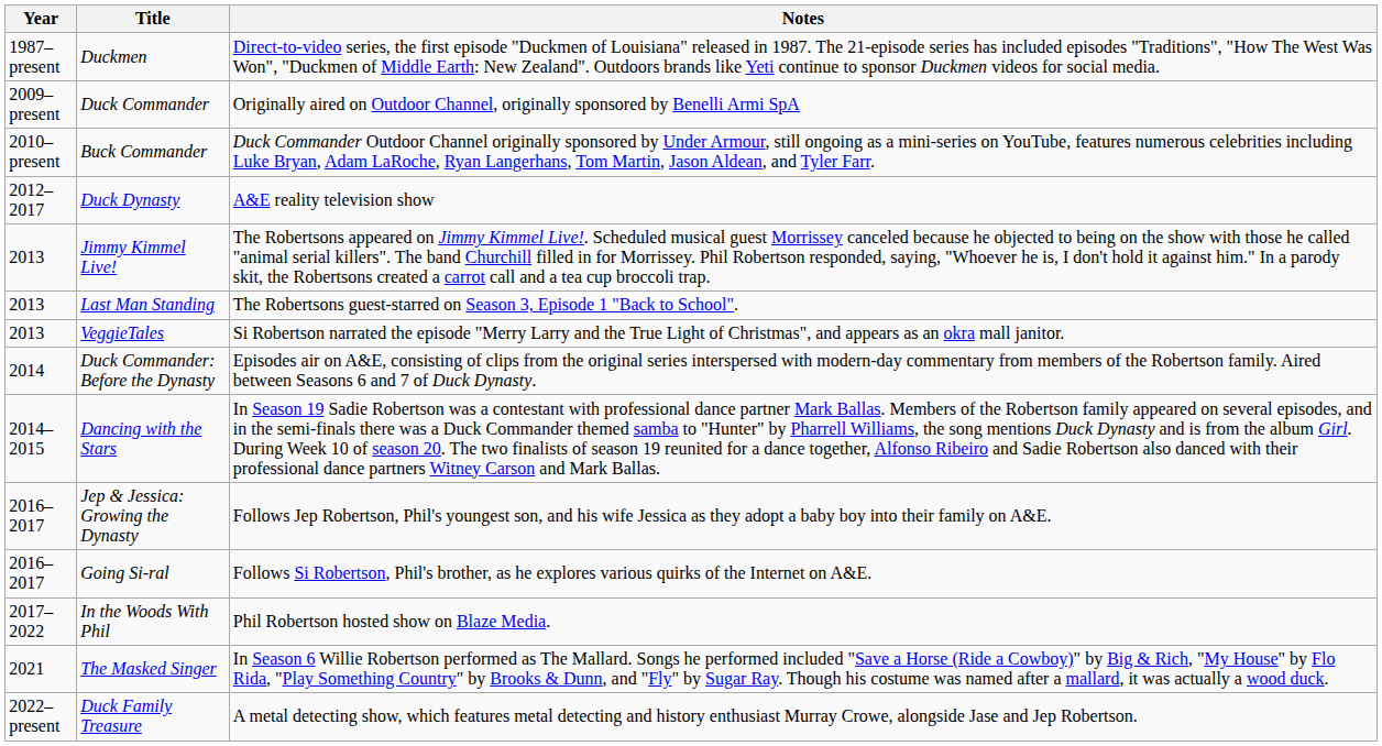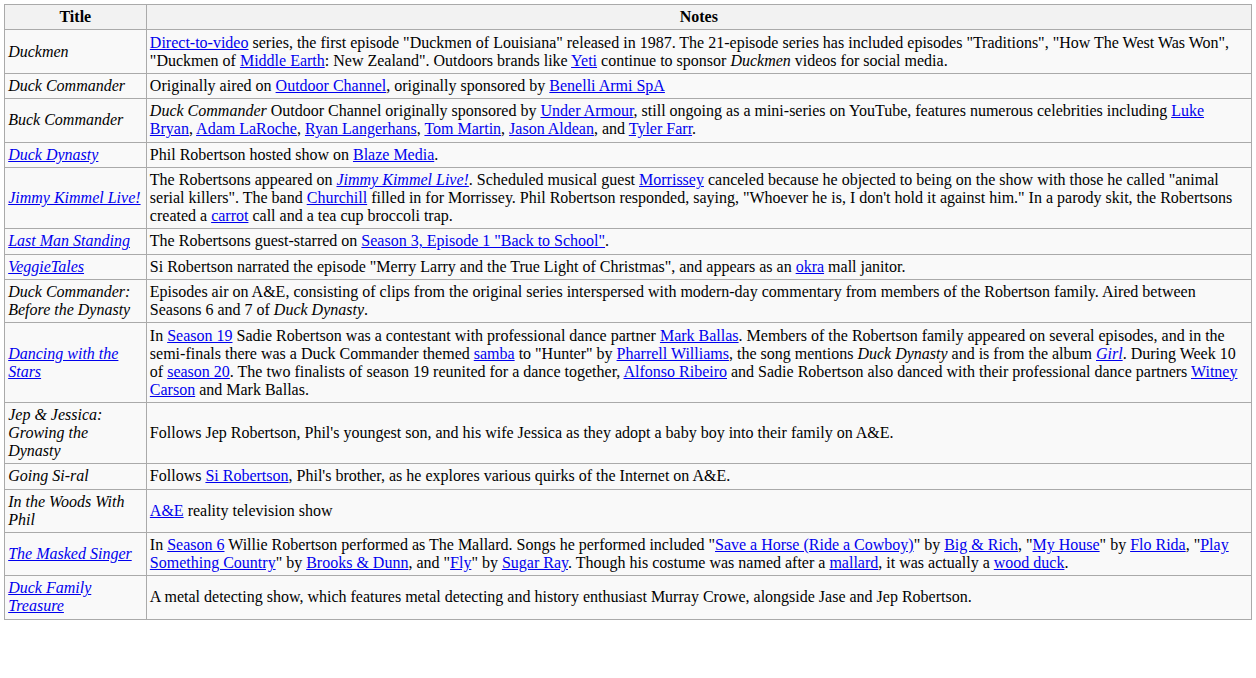- column: Year | 1987–present | 2009–present | 2010–present | 2012–2017 | 2013 | 2013 | 2013 | 2014 | 2014–2015 | 2016–2017 | 2016–2017 | 2017–2022 | 2021 | 2022–present
Duck Dynasty | Notes: A&E reality television show -> Phil Robertson hosted show on Blaze Media.
In the Woods With Phil | Notes: Phil Robertson hosted show on Blaze Media. -> A&E reality television show
